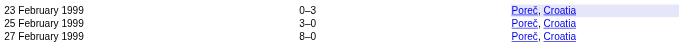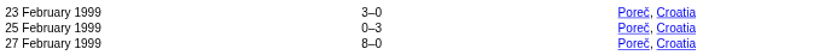23 February 1999 | column 3: 0–3 -> 3–0
23 February 1999 | column 5: lavender background -> no background
25 February 1999 | column 3: 3–0 -> 0–3
